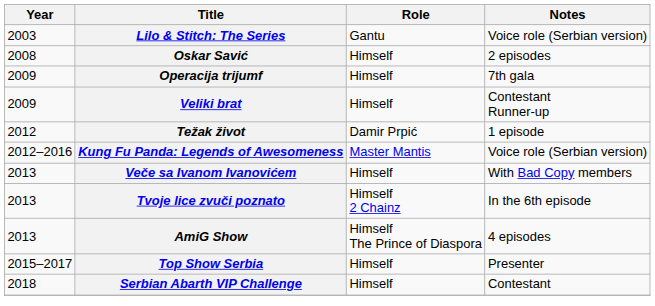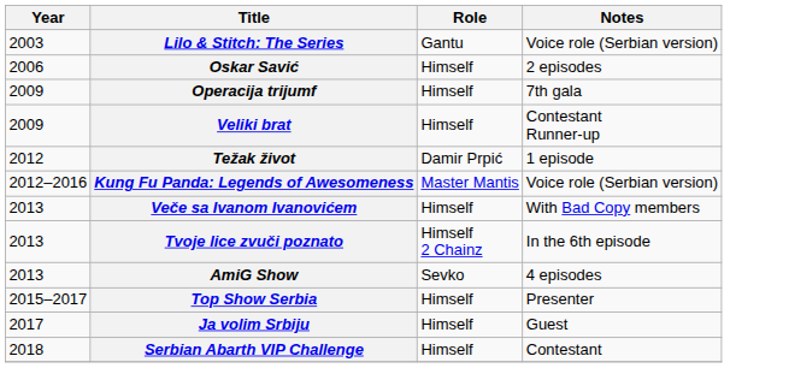Oskar Savić | Year: 2008 -> 2006
AmiG Show | Role: Himself The Prince of Diaspora -> Sevko
+ row: 2017 | Ja volim Srbiju | Himself | Guest
